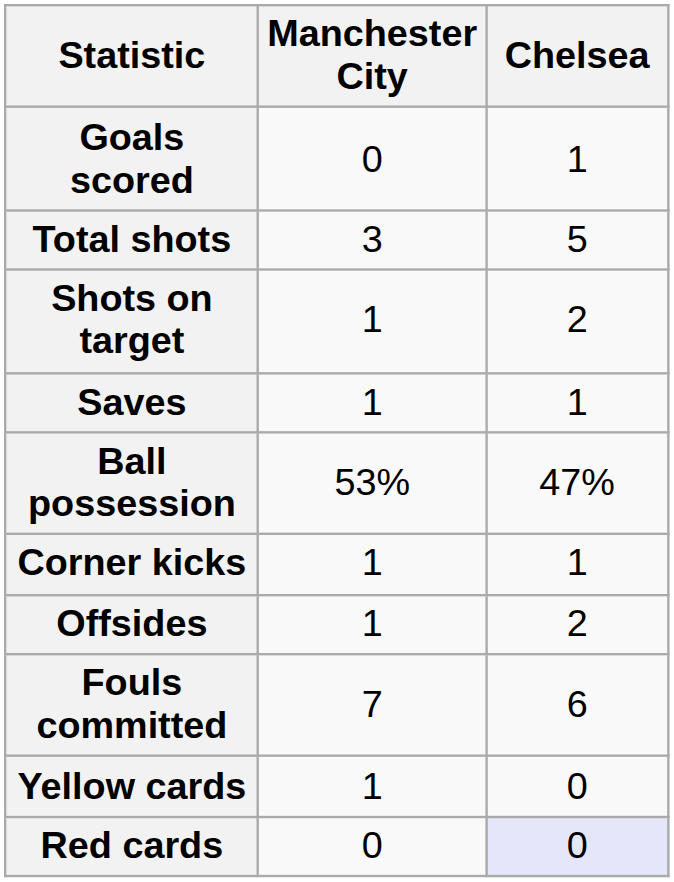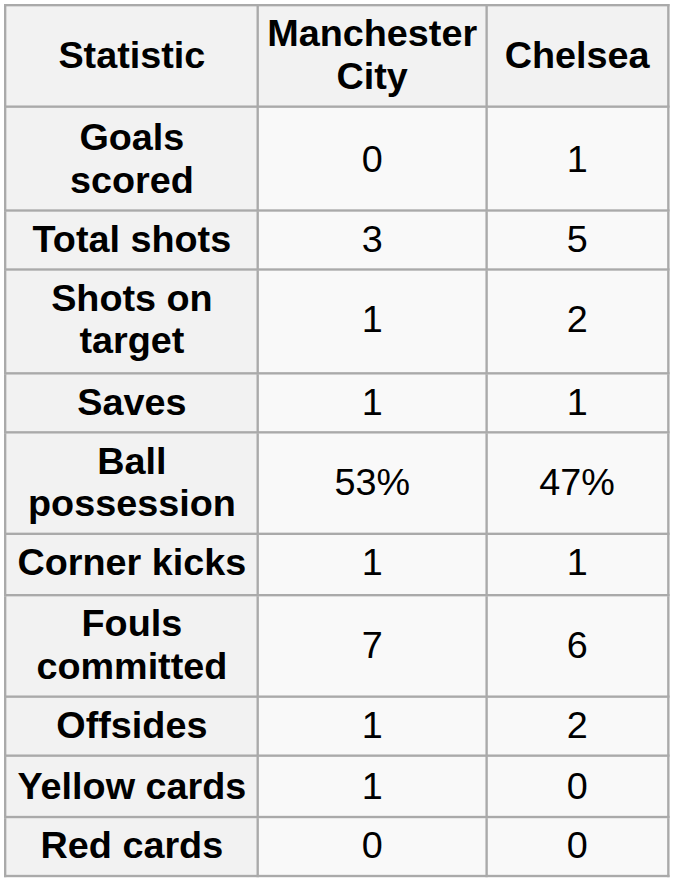rows swapped: Fouls committed <-> Offsides
Red cards | Chelsea: lavender background -> no background
